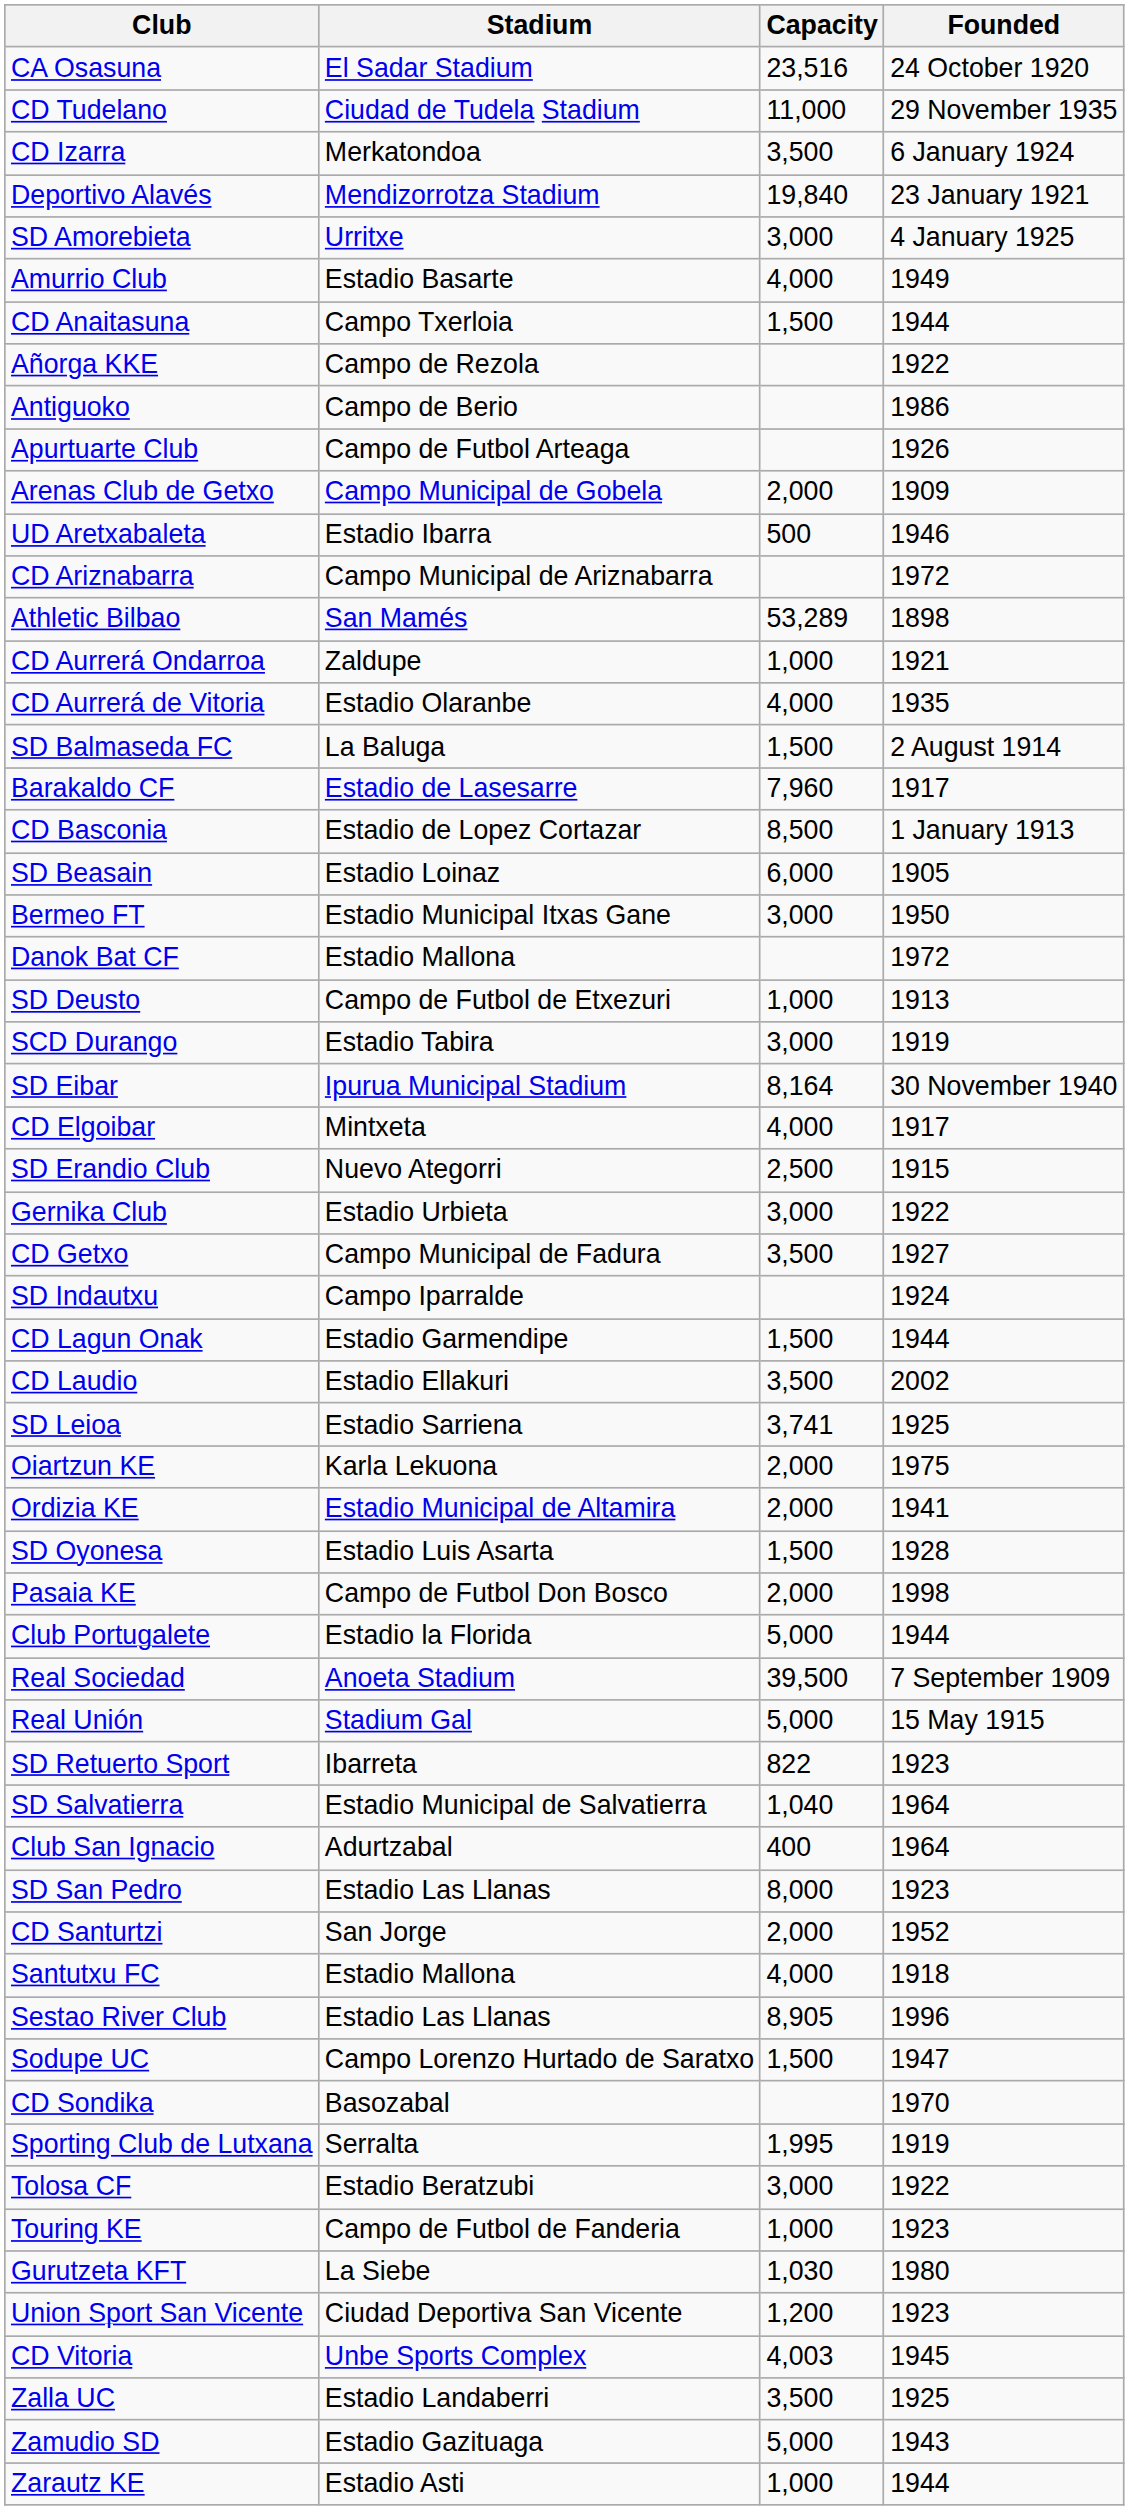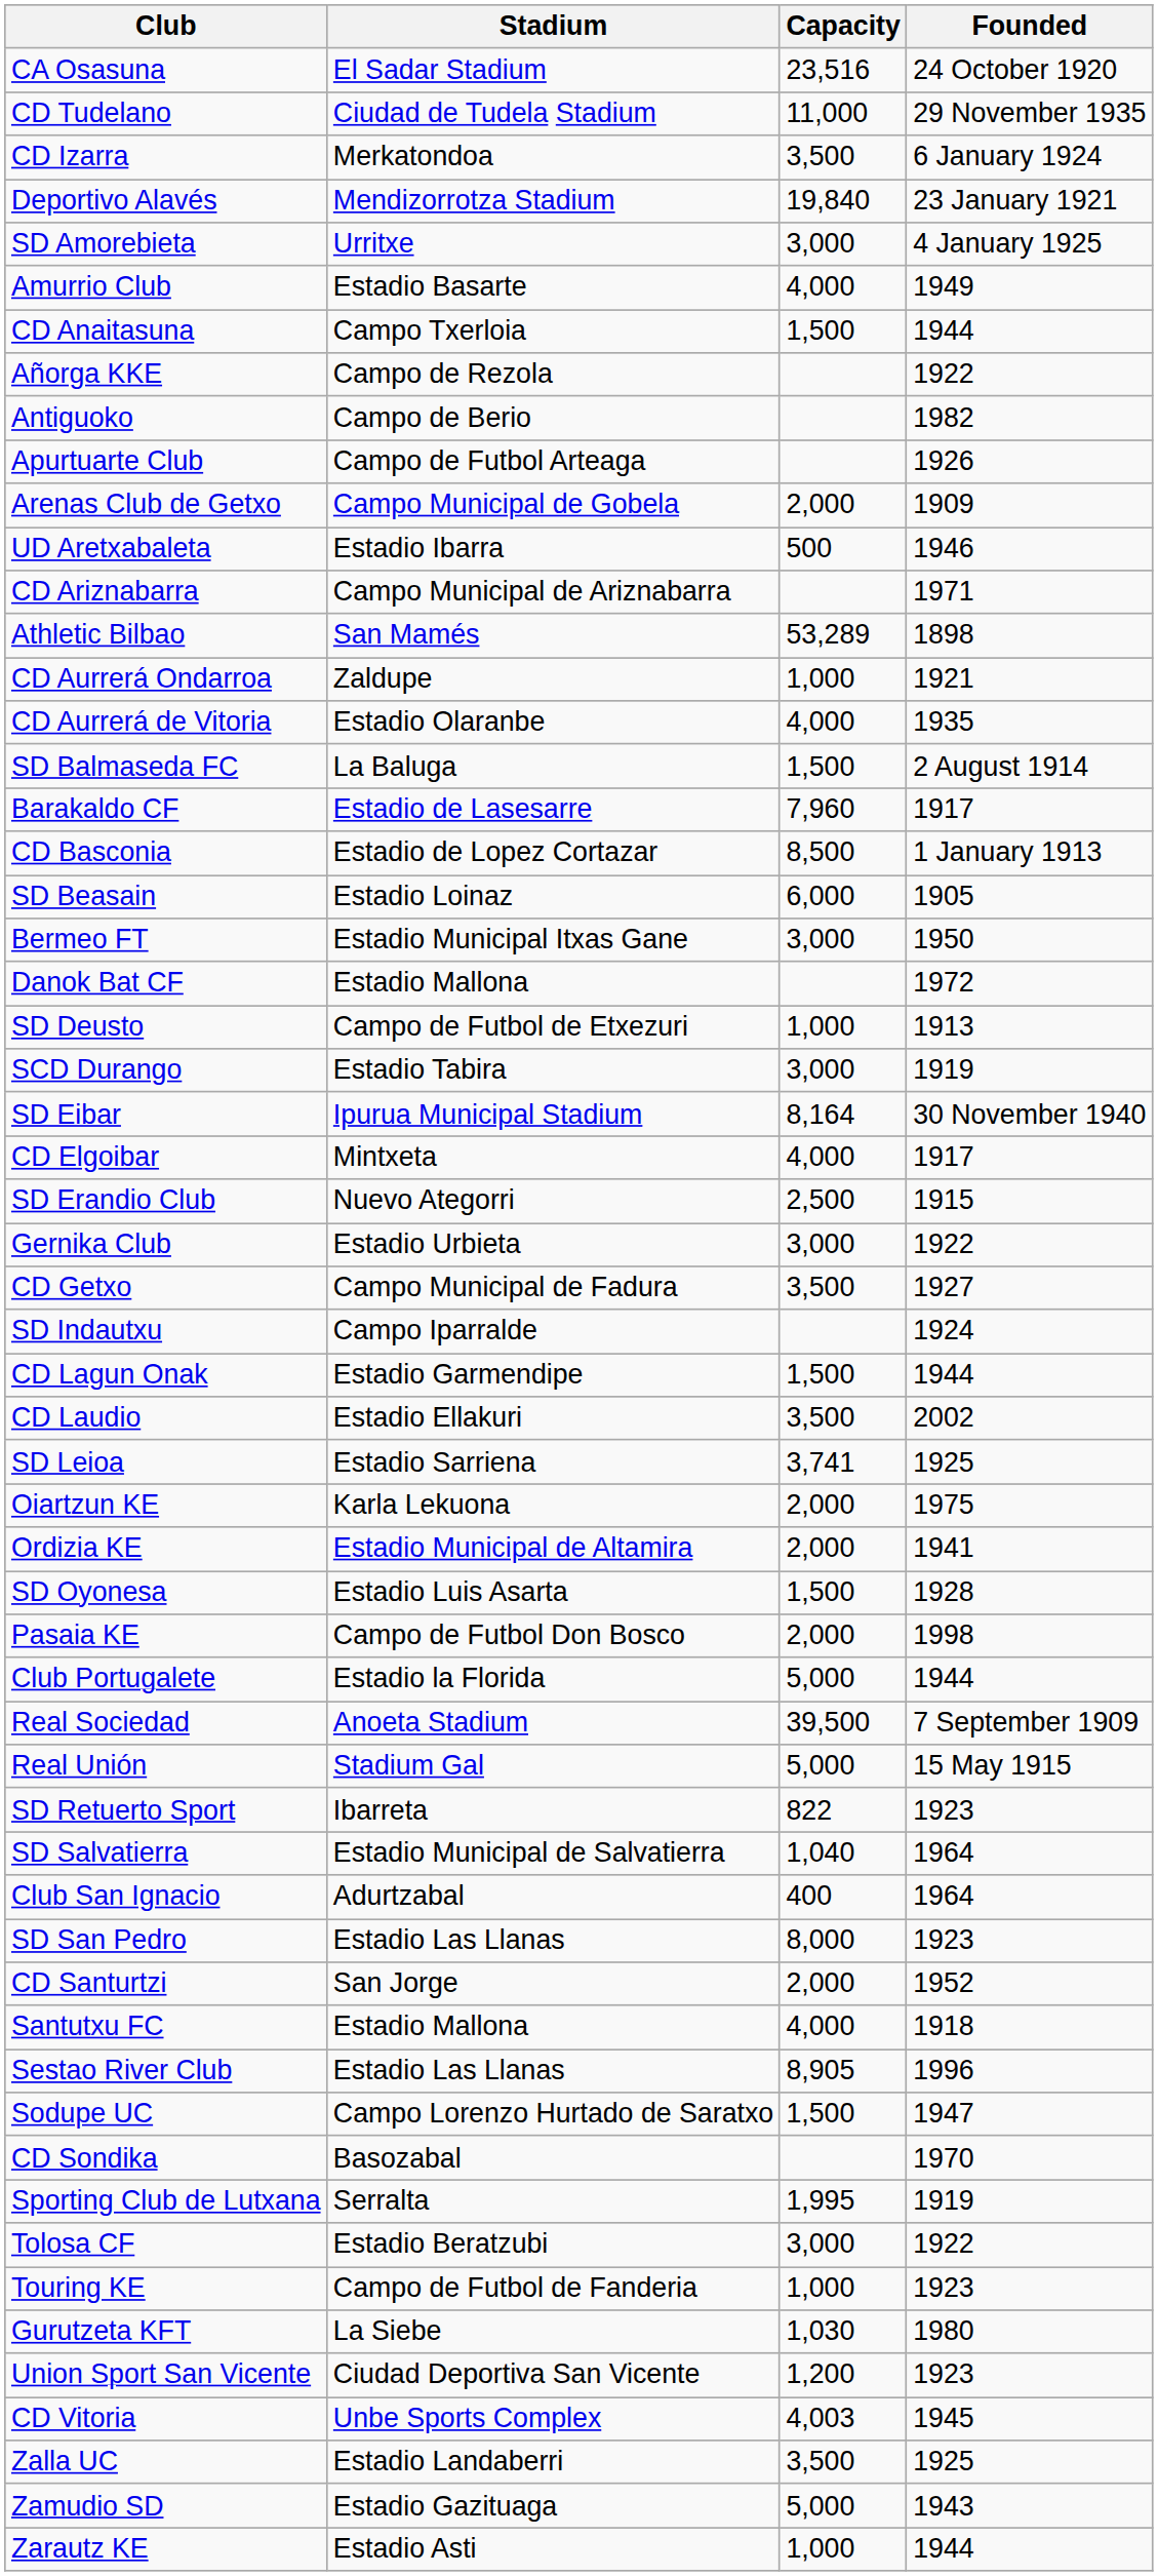Antiguoko | Founded: 1986 -> 1982
CD Ariznabarra | Founded: 1972 -> 1971
